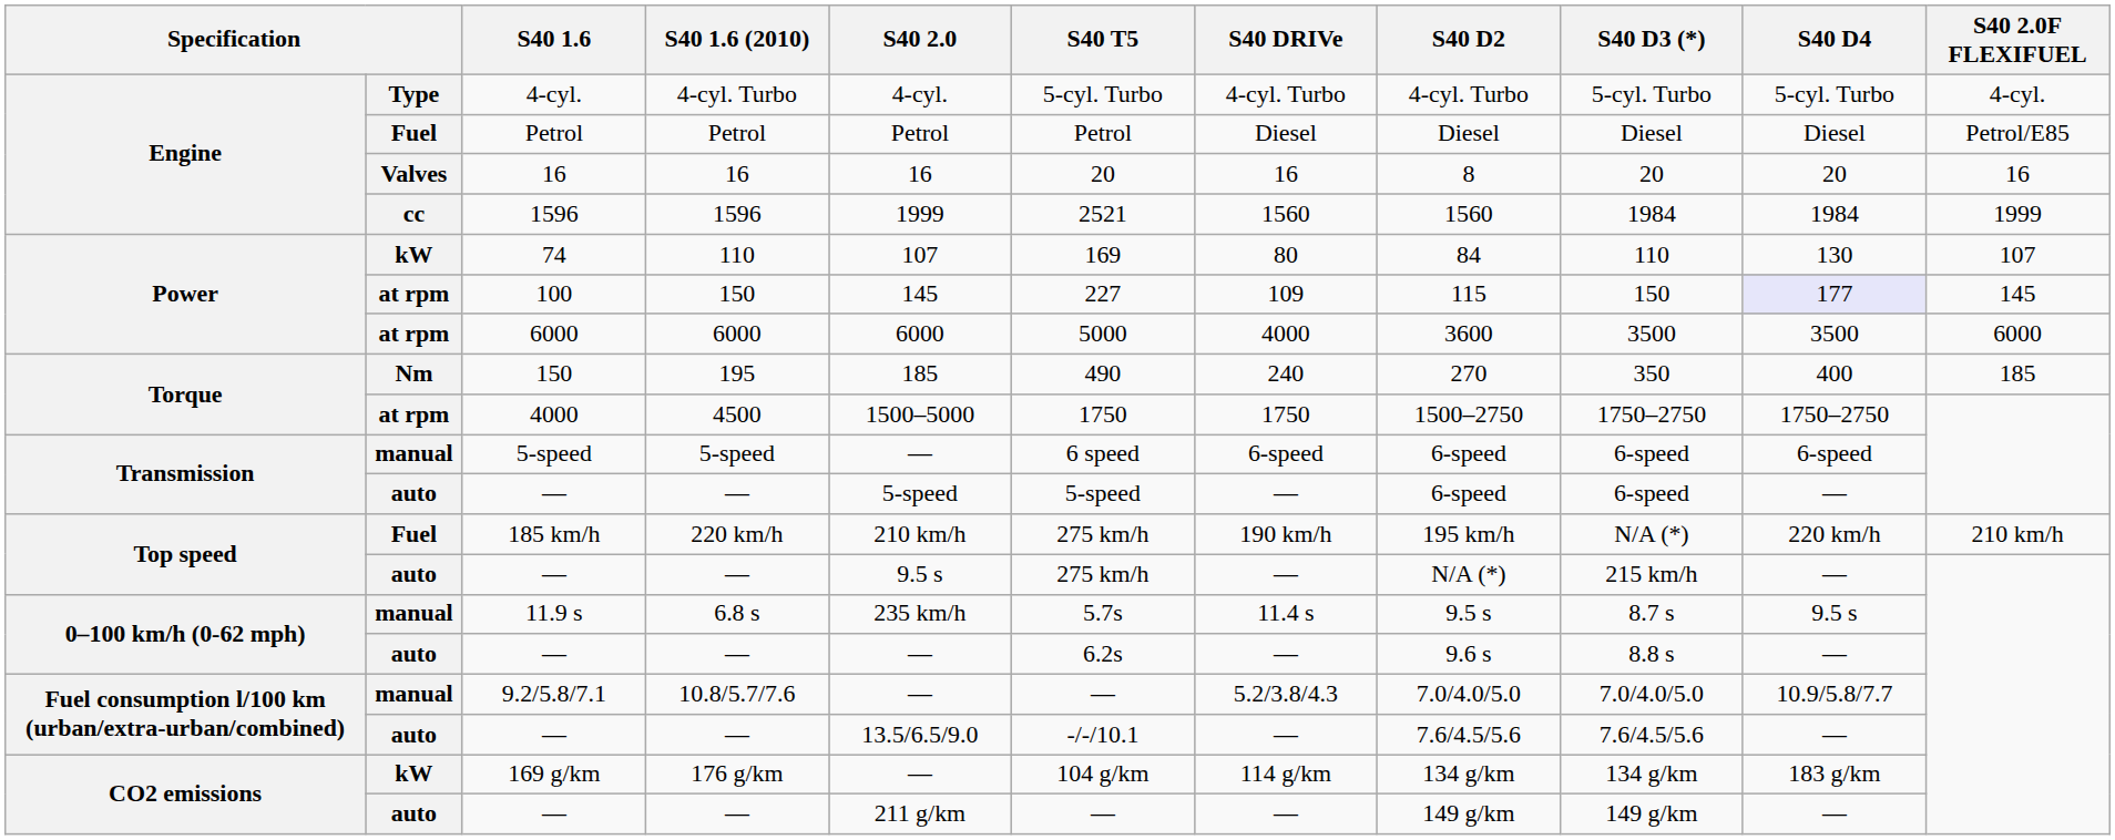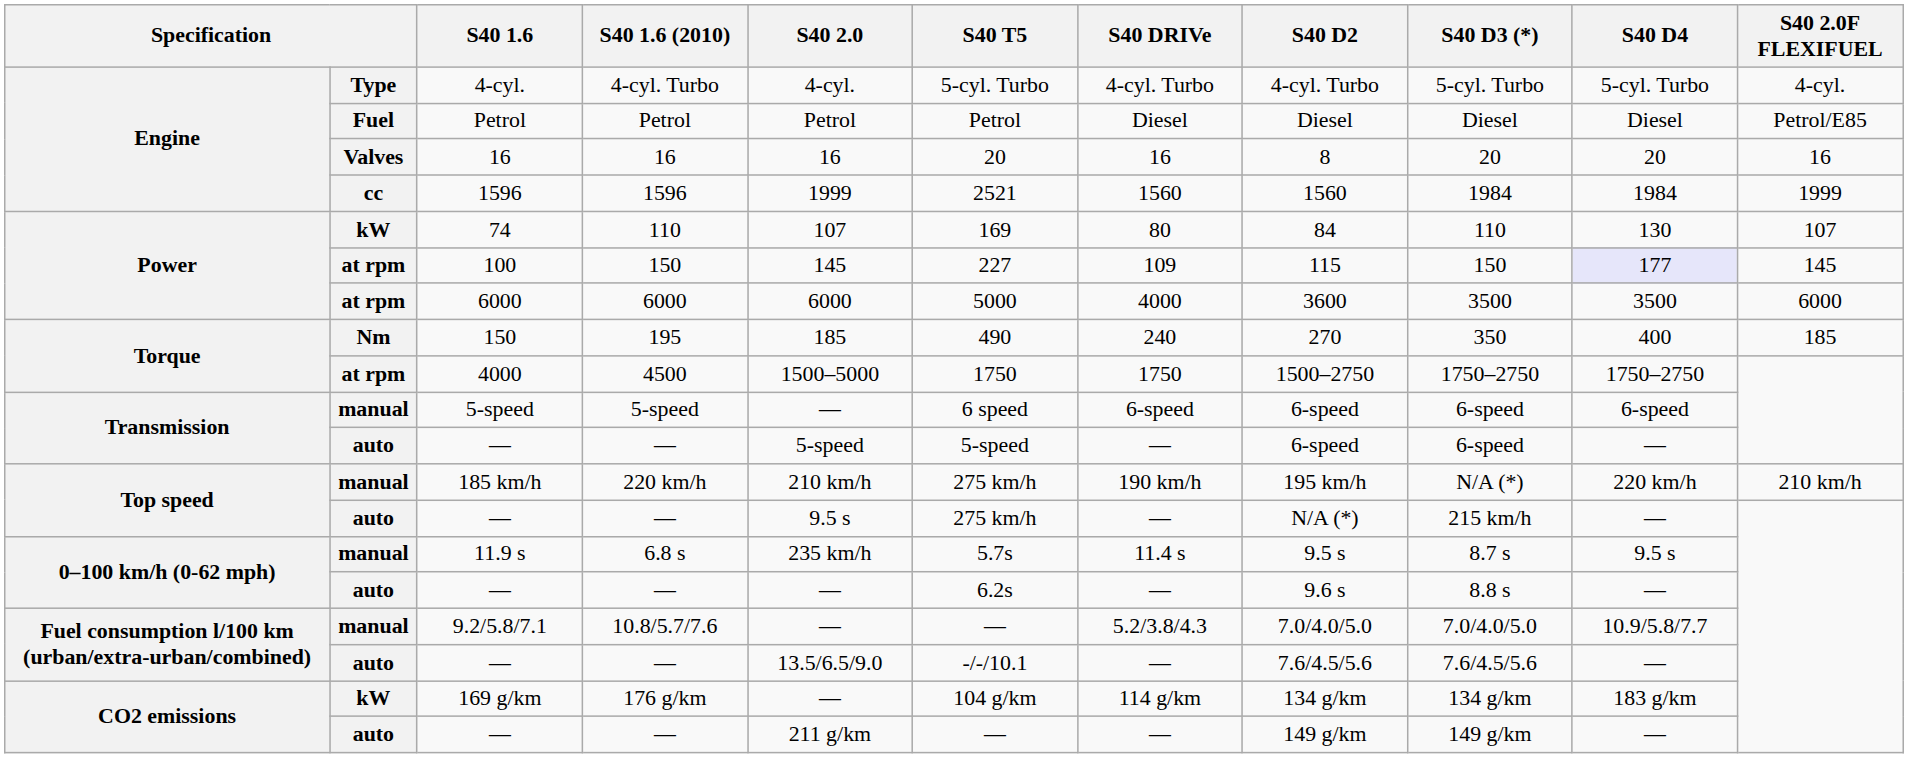185 km/h | column 2: Fuel -> manual
